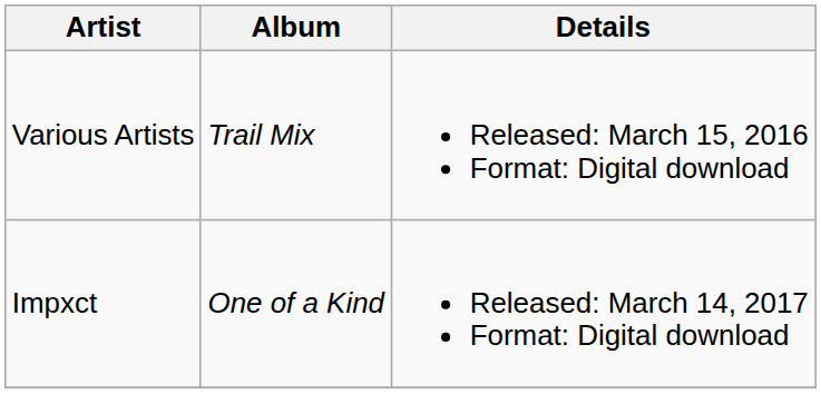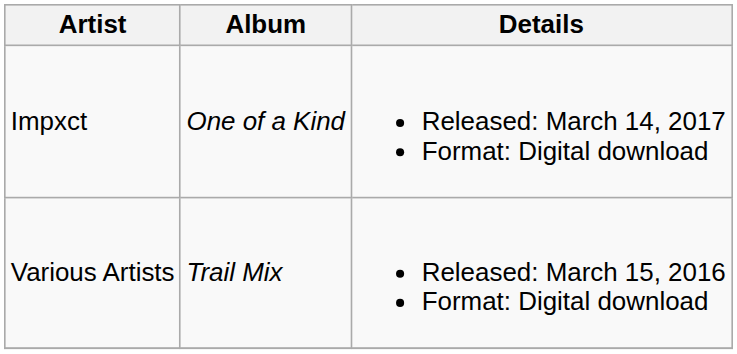rows swapped: Various Artists <-> Impxct
